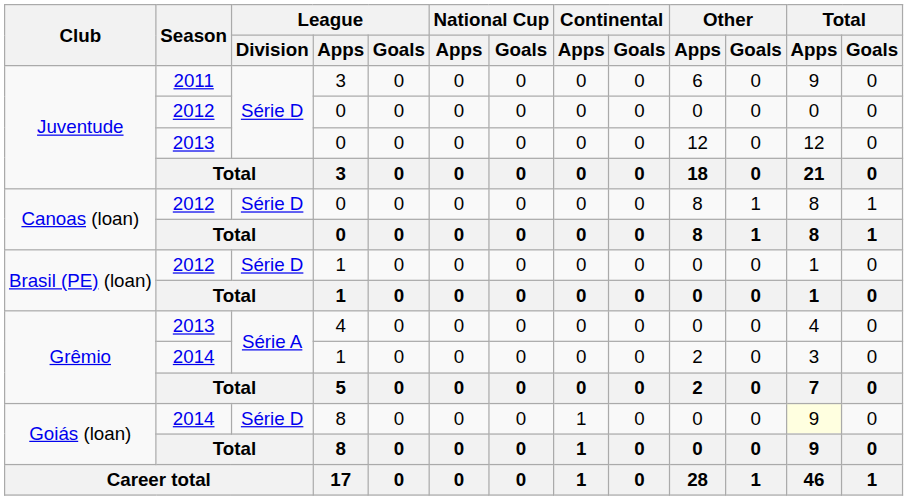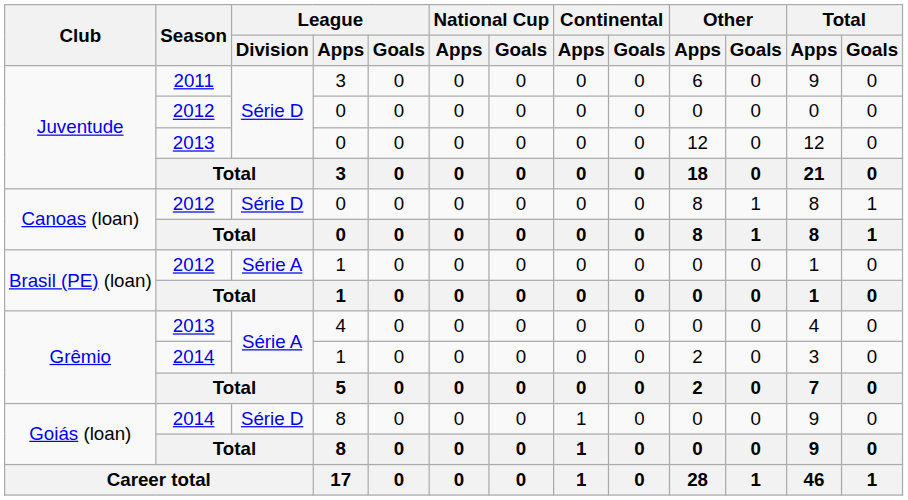Brasil (PE) (loan) / 2012 | League / Division: Série D -> Série A
Goiás (loan) / 2014 | Total / Apps: lightyellow background -> no background
